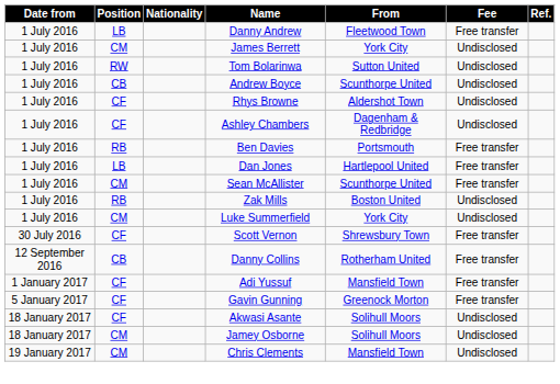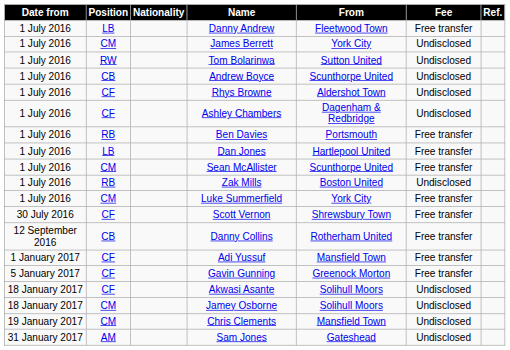Luke Summerfield | Fee: Undisclosed -> Free transfer
+ row: 31 January 2017 | AM | Sam Jones | Gateshead | Undisclosed
